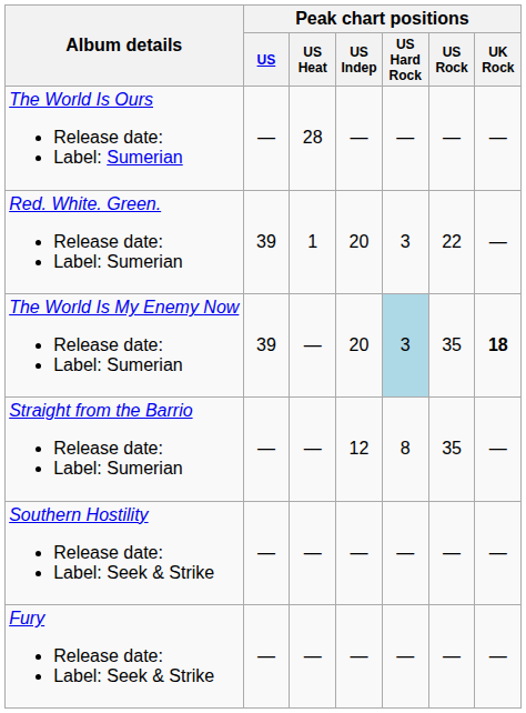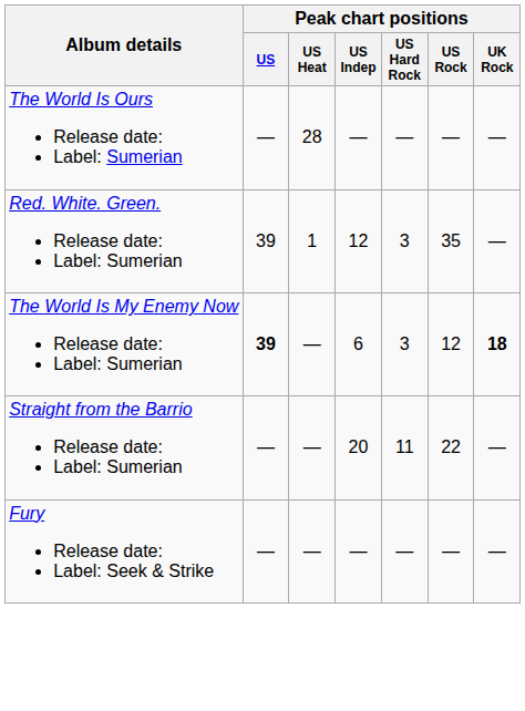Red. White. Green. Release date: Label: Sumerian | Peak chart positions / US Indep: 20 -> 12
Red. White. Green. Release date: Label: Sumerian | Peak chart positions / US Rock: 22 -> 35
The World Is My Enemy Now Release date: Label: Sumerian | Peak chart positions / US: normal -> bold
The World Is My Enemy Now Release date: Label: Sumerian | Peak chart positions / US Indep: 20 -> 6
The World Is My Enemy Now Release date: Label: Sumerian | Peak chart positions / US Hard Rock: lightblue background -> no background
The World Is My Enemy Now Release date: Label: Sumerian | Peak chart positions / US Rock: 35 -> 12
Straight from the Barrio Release date: Label: Sumerian | Peak chart positions / US Indep: 12 -> 20
Straight from the Barrio Release date: Label: Sumerian | Peak chart positions / US Hard Rock: 8 -> 11
Straight from the Barrio Release date: Label: Sumerian | Peak chart positions / US Rock: 35 -> 22
- row: Southern Hostility Release date: Label: Seek & Strike | — | — | — | — | — | —
